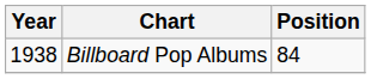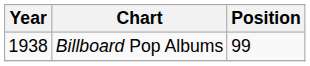Billboard Pop Albums | Position: 84 -> 99
